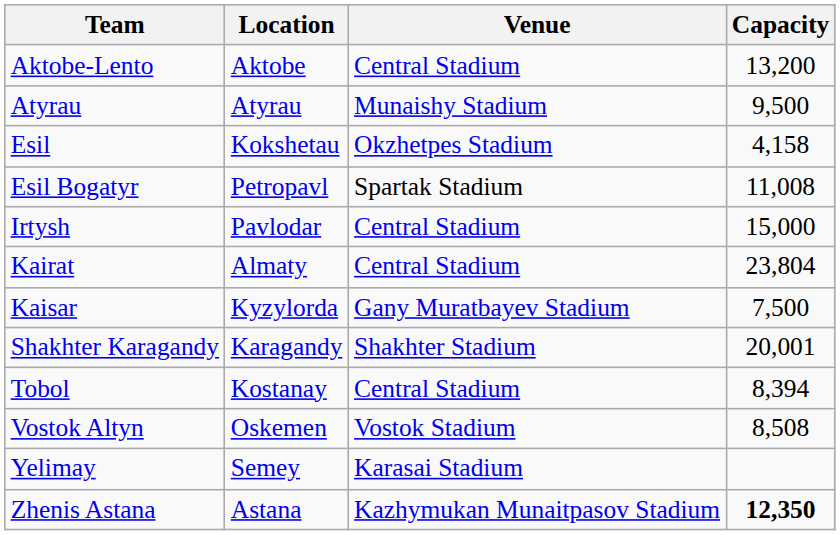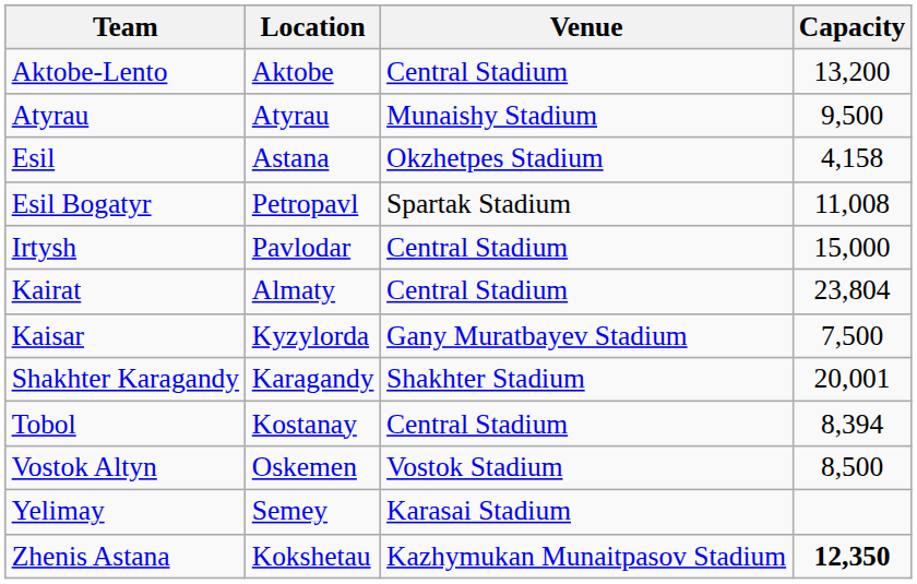Esil | Location: Kokshetau -> Astana
Vostok Altyn | Capacity: 8,508 -> 8,500
Zhenis Astana | Location: Astana -> Kokshetau
